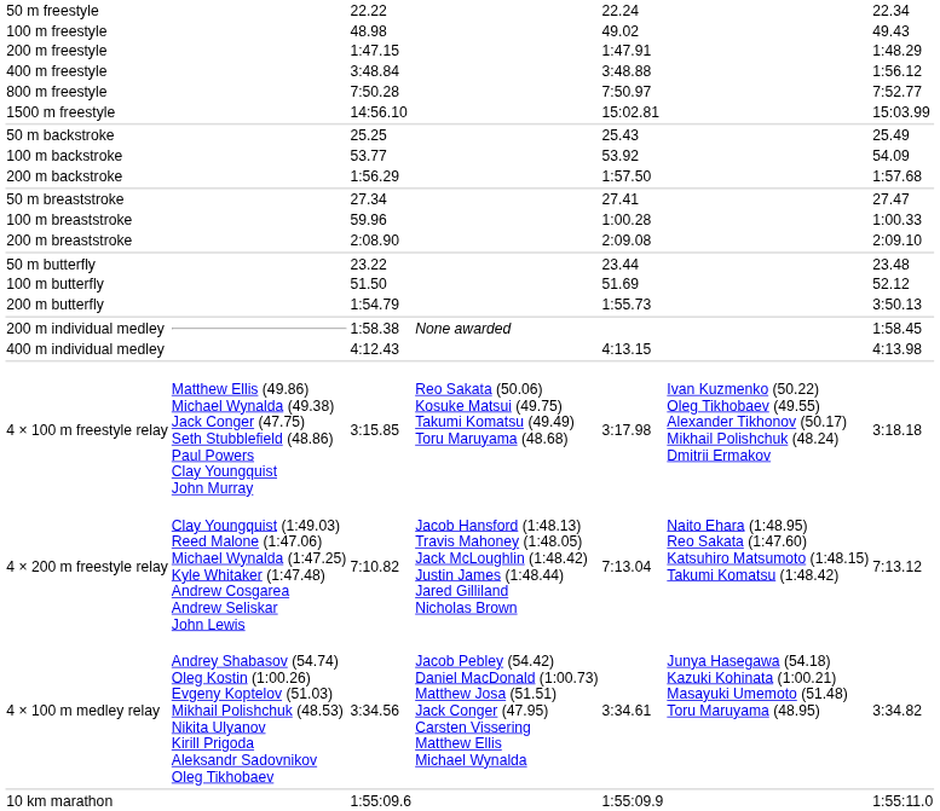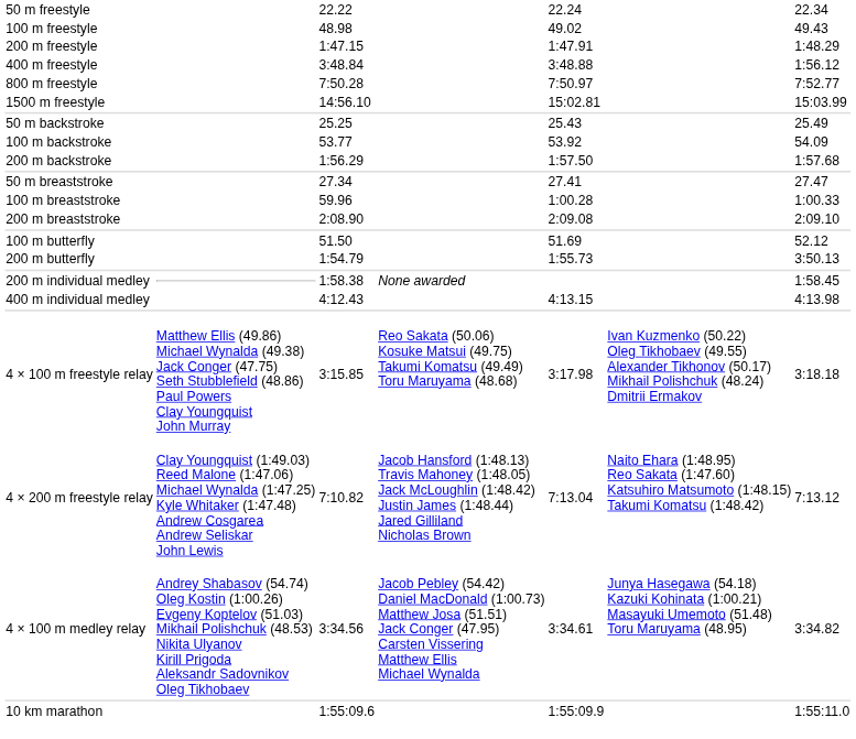- row: 50 m butterfly | 23.22 | 23.44 | 23.48
